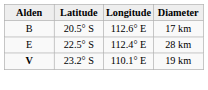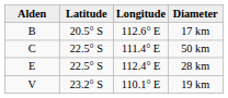+ row: C | 22.5° S | 111.4° E | 50 km
19 km | Alden: bold -> normal
